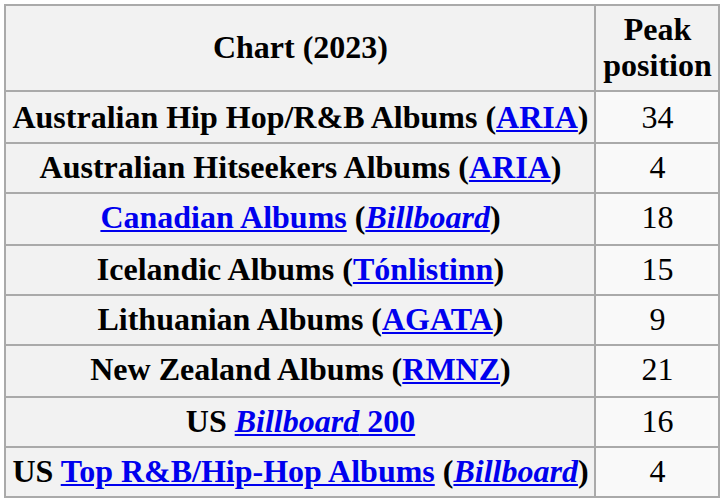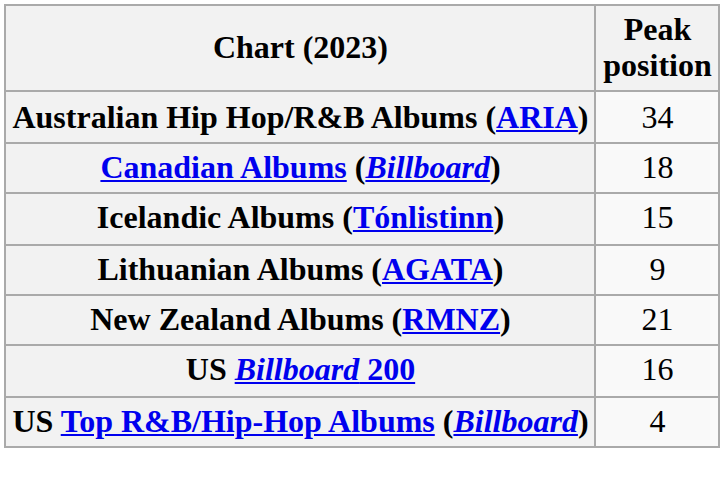- row: Australian Hitseekers Albums (ARIA) | 4
